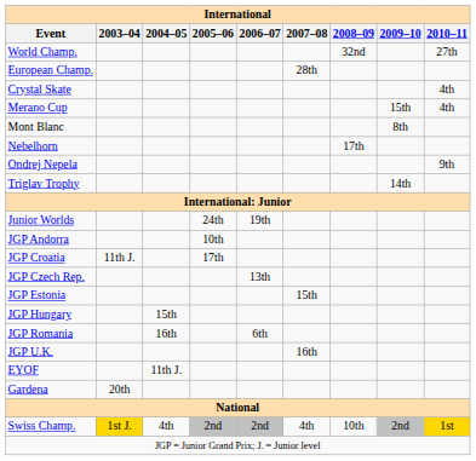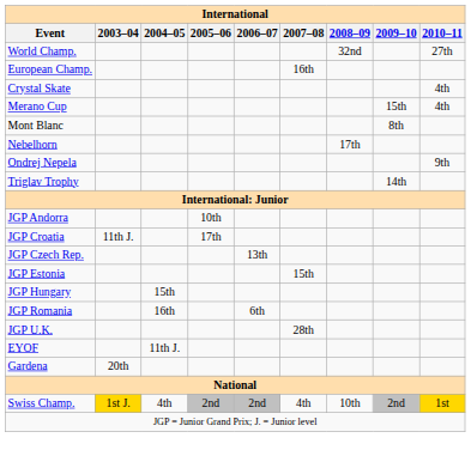European Champ. | 2007–08: 28th -> 16th
- row: Junior Worlds | 24th | 19th
JGP U.K. | 2007–08: 16th -> 28th
